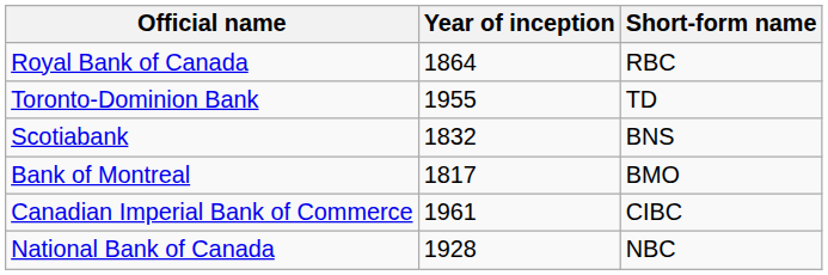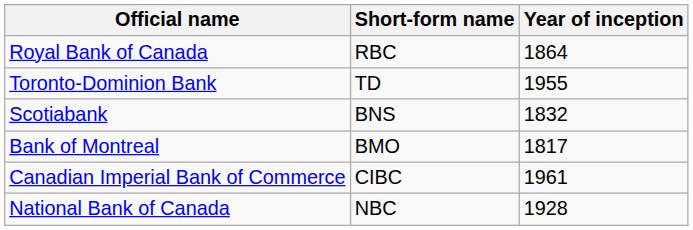columns swapped: Short-form name <-> Year of inception
